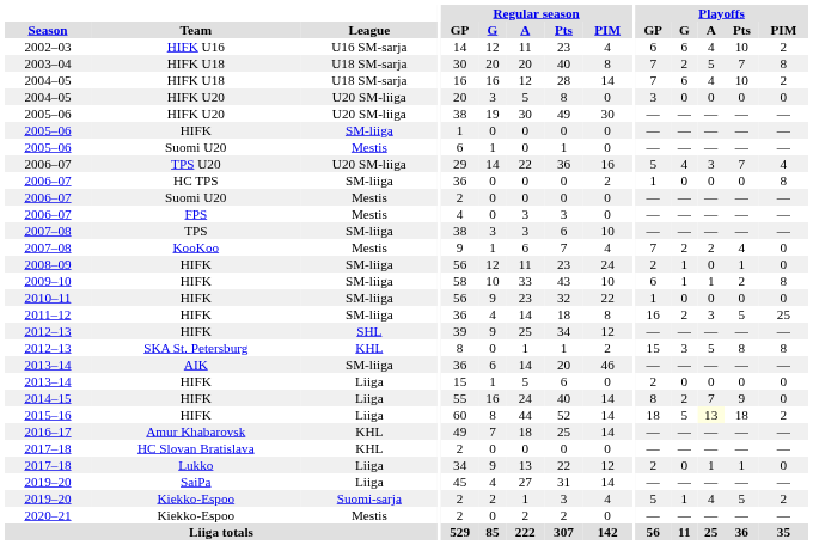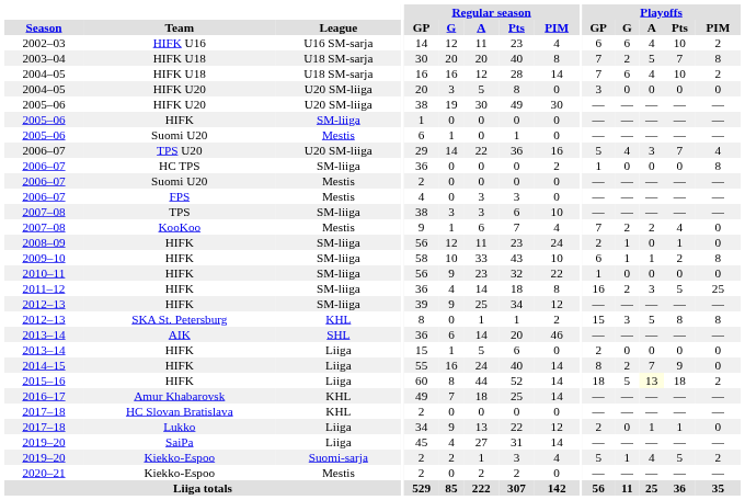2012–13 / HIFK | League: SHL -> SM-liiga
2013–14 / AIK | League: SM-liiga -> SHL
